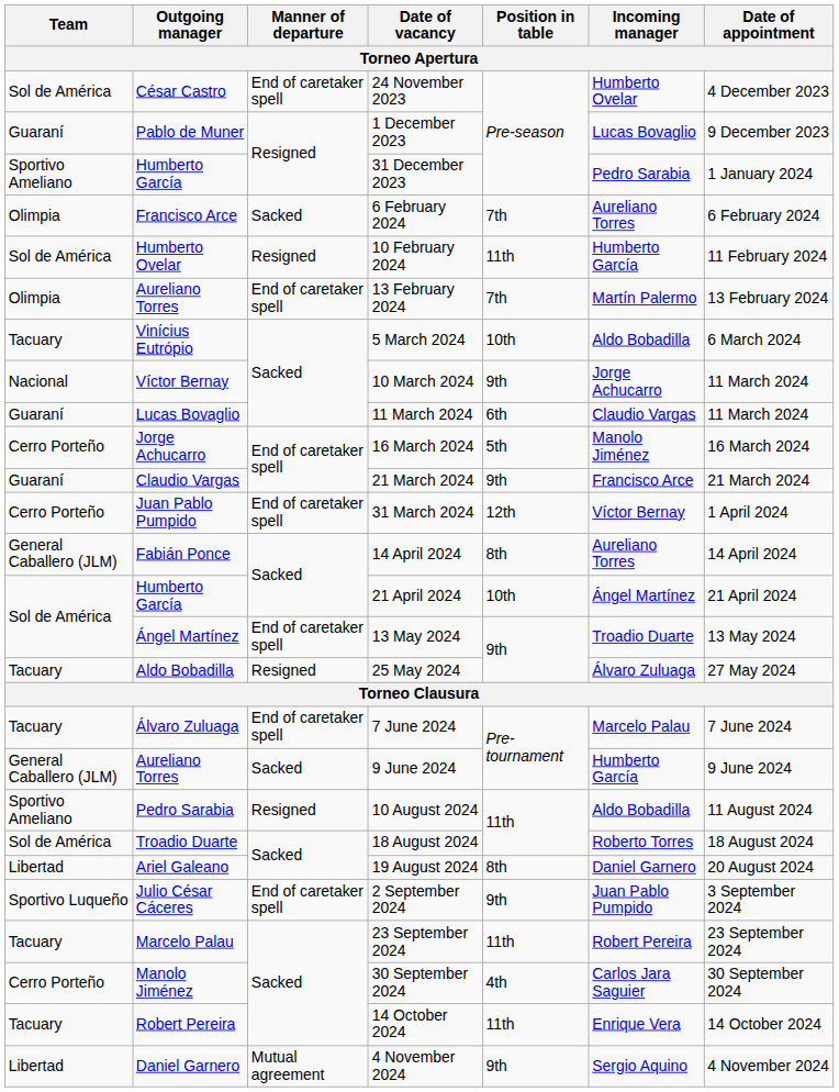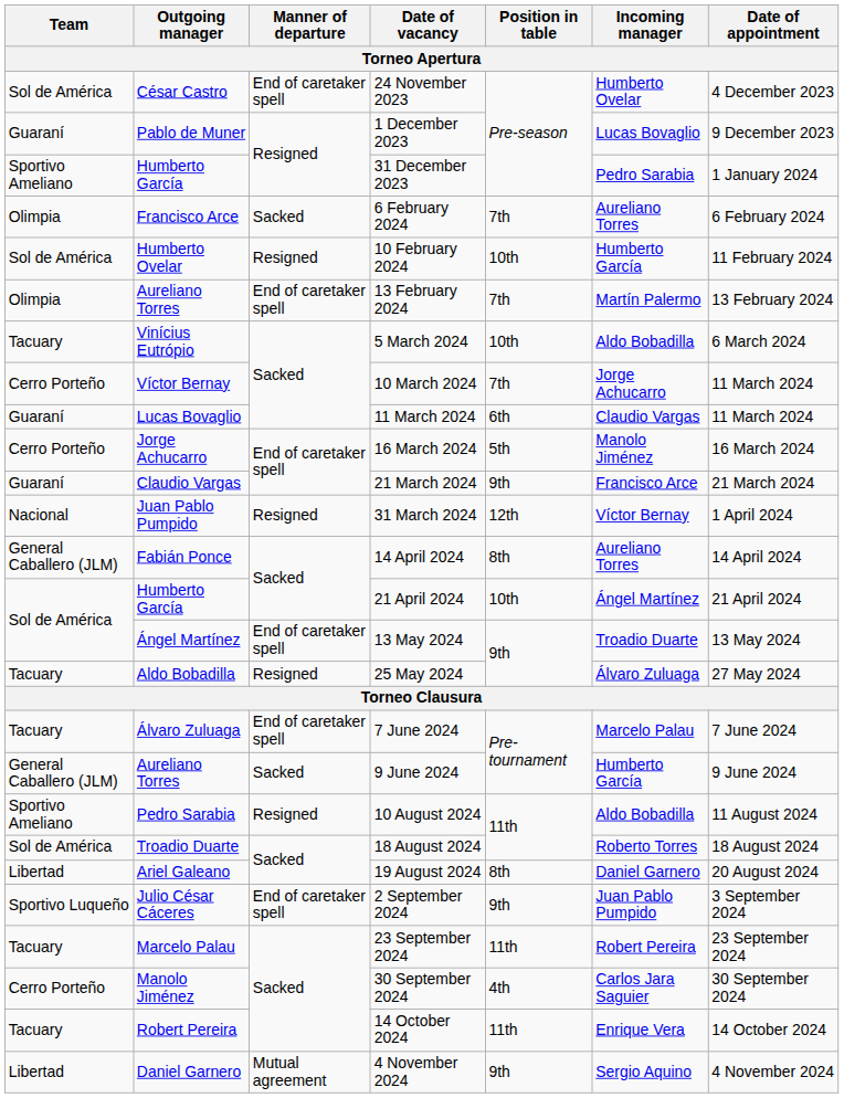10 February 2024 | Position in table: 11th -> 10th
10 March 2024 | Team: Nacional -> Cerro Porteño
10 March 2024 | Position in table: 9th -> 7th
31 March 2024 | Team: Cerro Porteño -> Nacional
31 March 2024 | Manner of departure: End of caretaker spell -> Resigned
